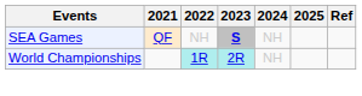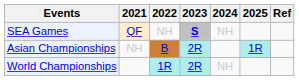+ row: Asian Championships | NH | B | 2R | 1R
